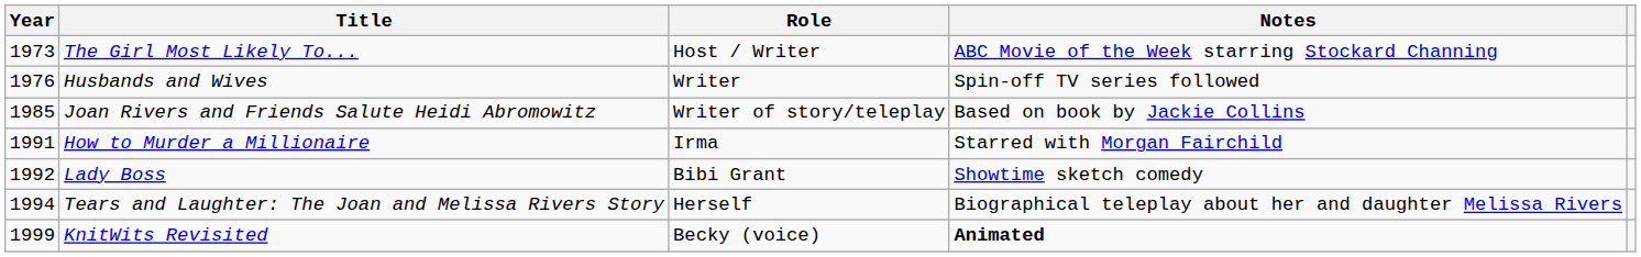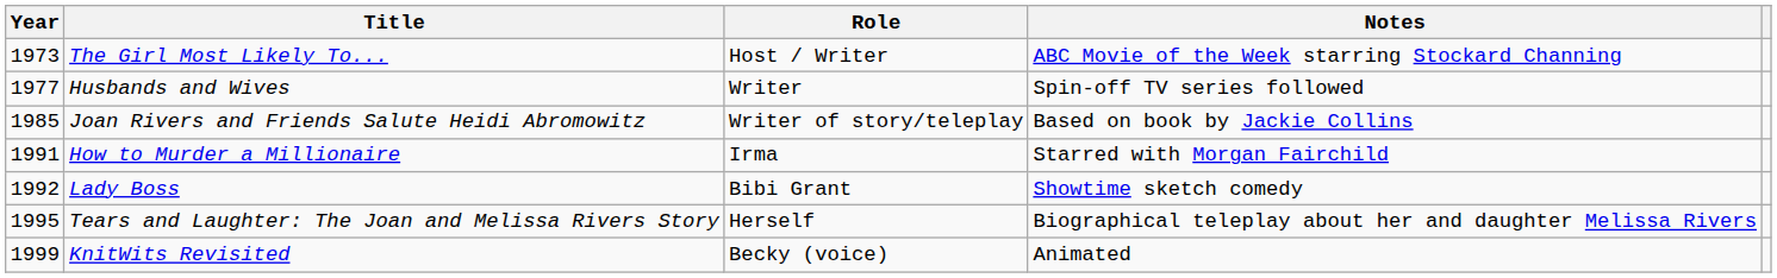Husbands and Wives | Year: 1976 -> 1977
Tears and Laughter: The Joan and Melissa Rivers Story | Year: 1994 -> 1995
KnitWits Revisited | Notes: bold -> normal
